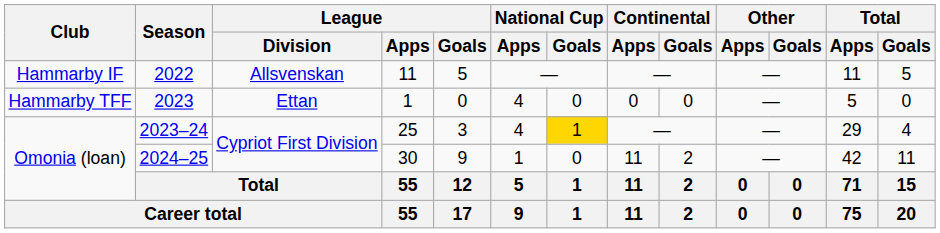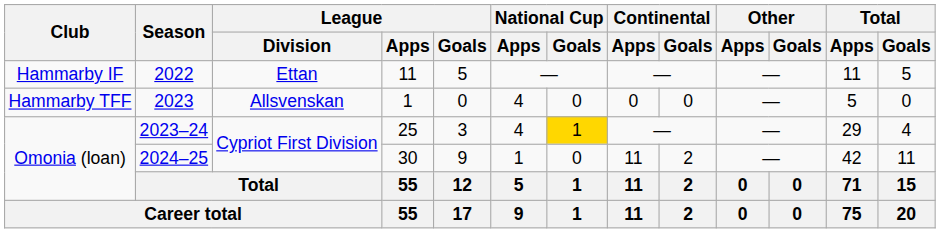2022 | League / Division: Allsvenskan -> Ettan
2023 | League / Division: Ettan -> Allsvenskan
